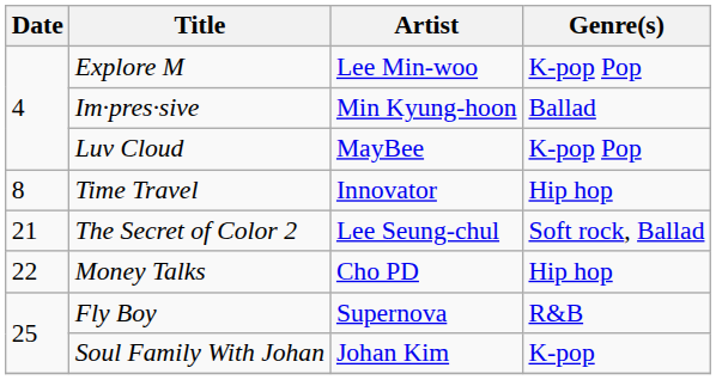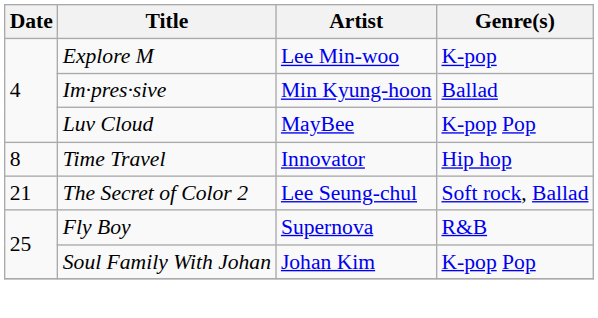Explore M | Genre(s): K-pop Pop -> K-pop
- row: 22 | Money Talks | Cho PD | Hip hop
Soul Family With Johan | Genre(s): K-pop -> K-pop Pop
